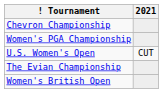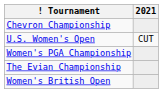rows swapped: U.S. Women's Open <-> Women's PGA Championship
